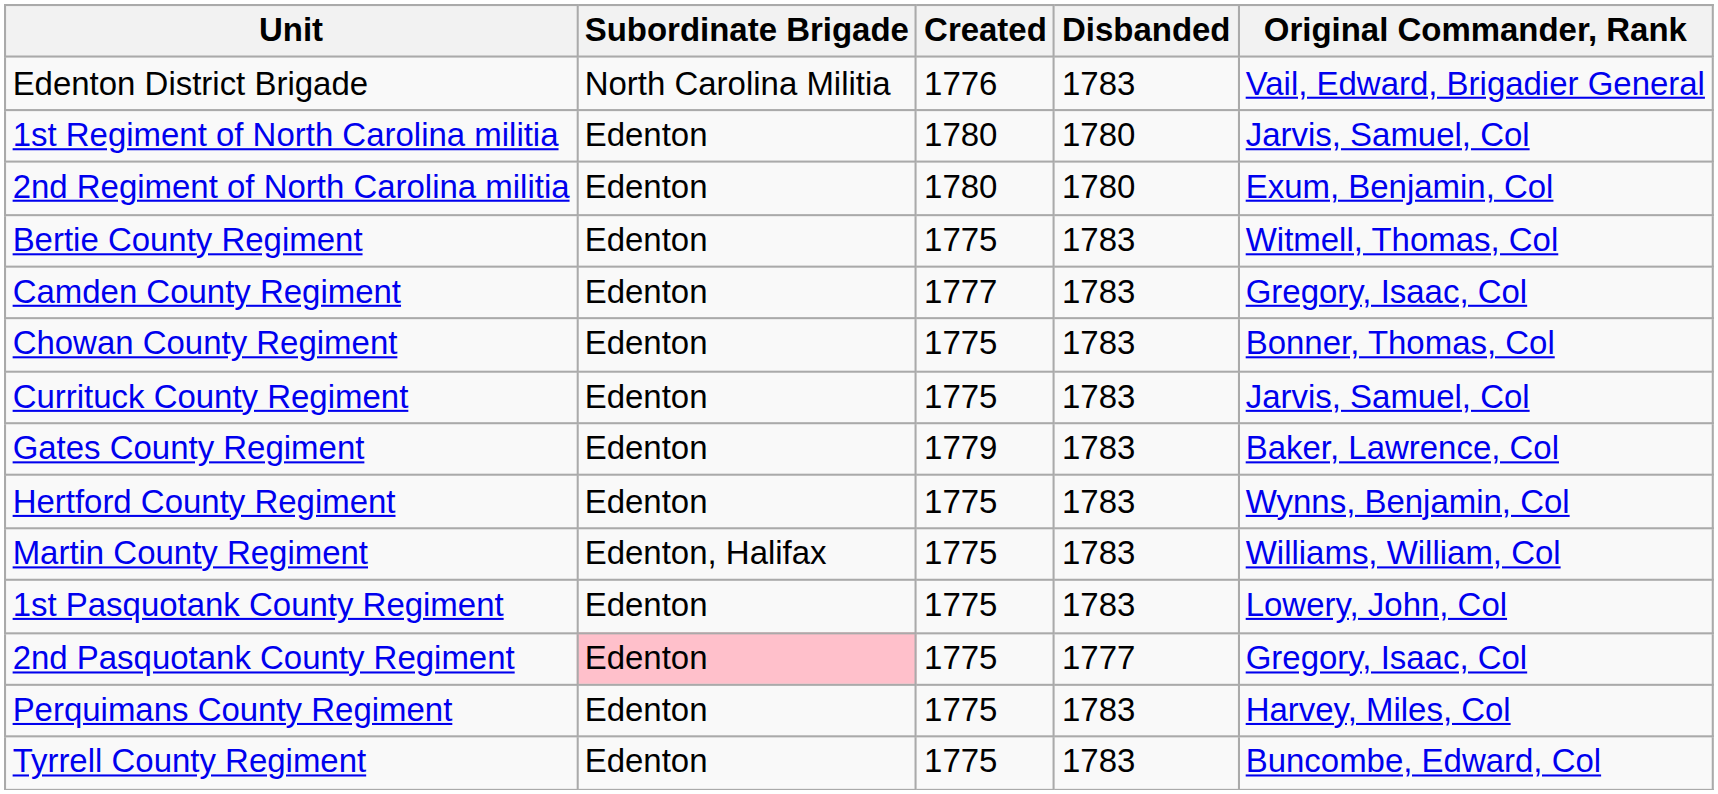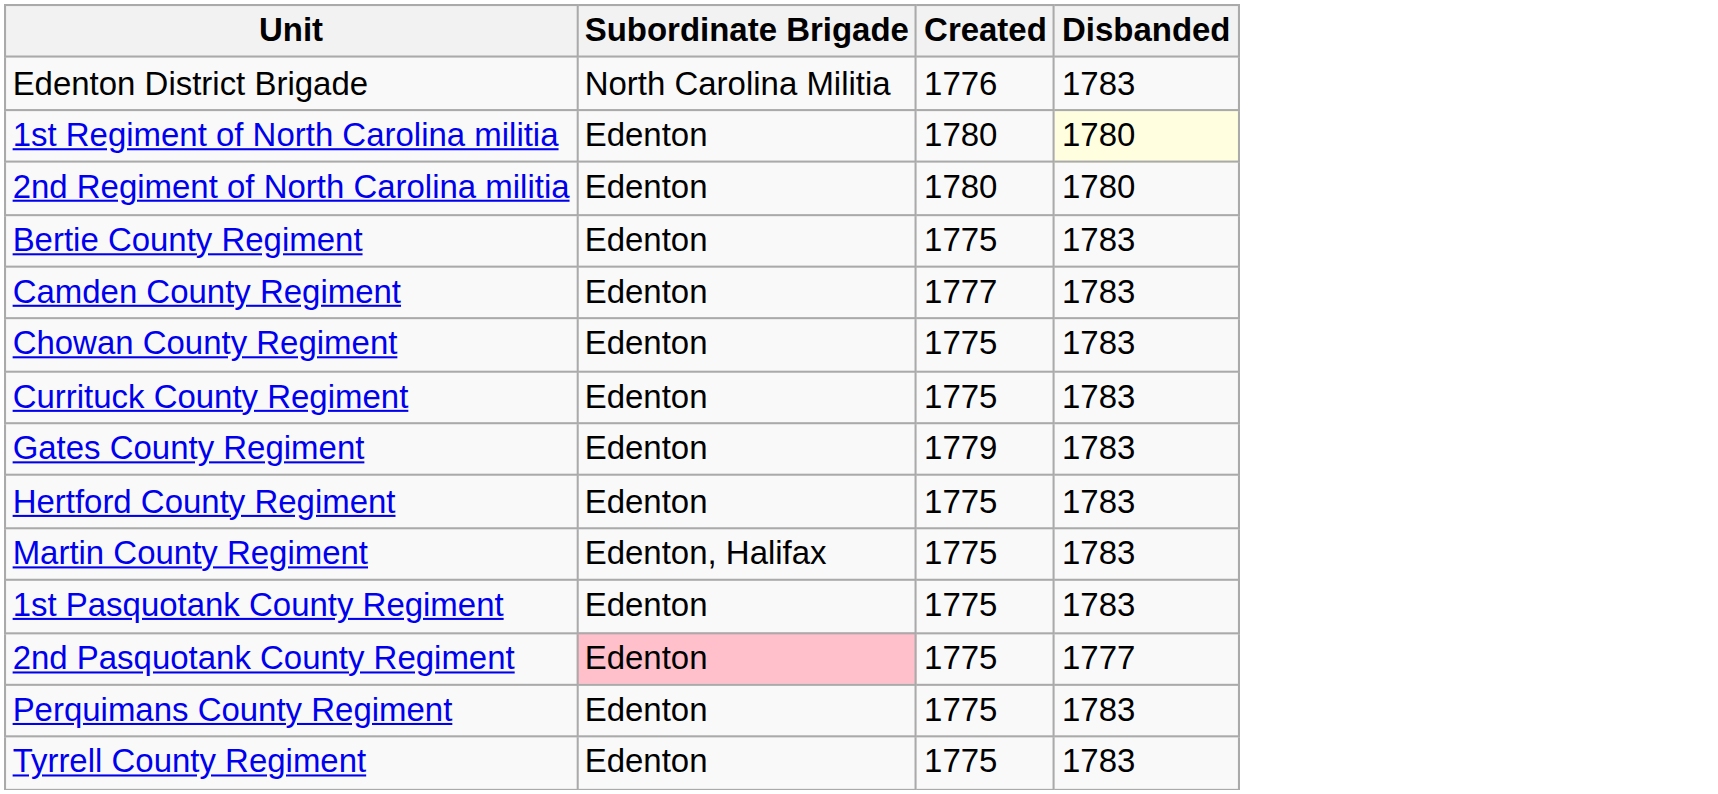- column: Original Commander, Rank | Vail, Edward, Brigadier General | Jarvis, Samuel, Col | Exum, Benjamin, Col | Witmell, Thomas, Col | Gregory, Isaac, Col | Bonner, Thomas, Col | Jarvis, Samuel, Col | Baker, Lawrence, Col | Wynns, Benjamin, Col | Williams, William, Col | Lowery, John, Col | Gregory, Isaac, Col | Harvey, Miles, Col | Buncombe, Edward, Col
1st Regiment of North Carolina militia | Disbanded: no background -> lightyellow background
